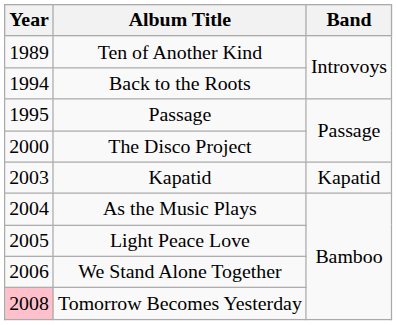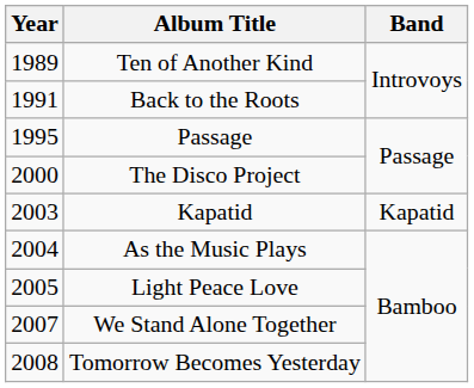Back to the Roots | Year: 1994 -> 1991
We Stand Alone Together | Year: 2006 -> 2007
Tomorrow Becomes Yesterday | Year: pink background -> no background
